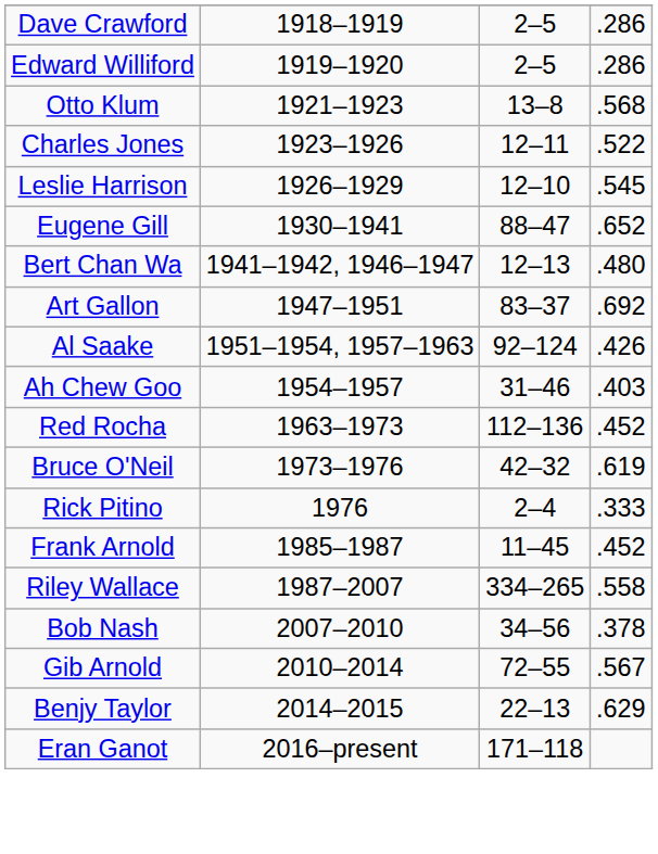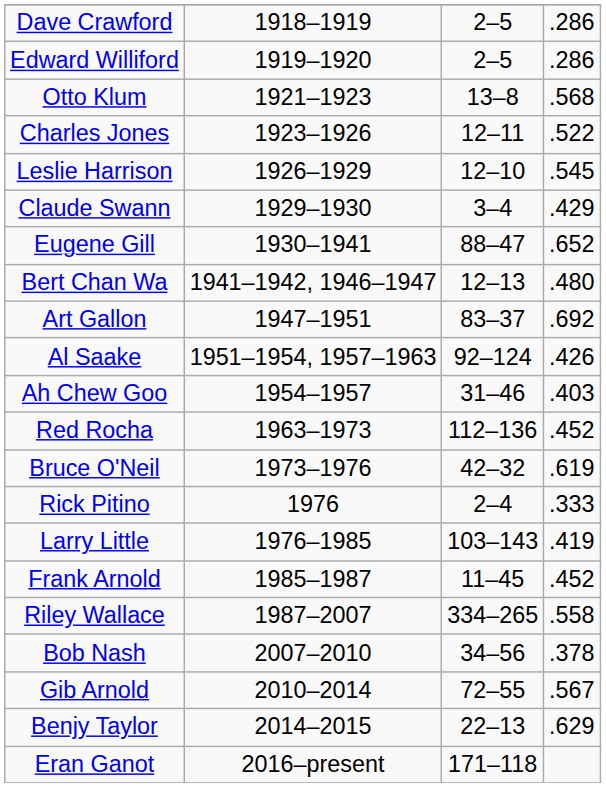+ row: Claude Swann | 1929–1930 | 3–4 | .429
+ row: Larry Little | 1976–1985 | 103–143 | .419
